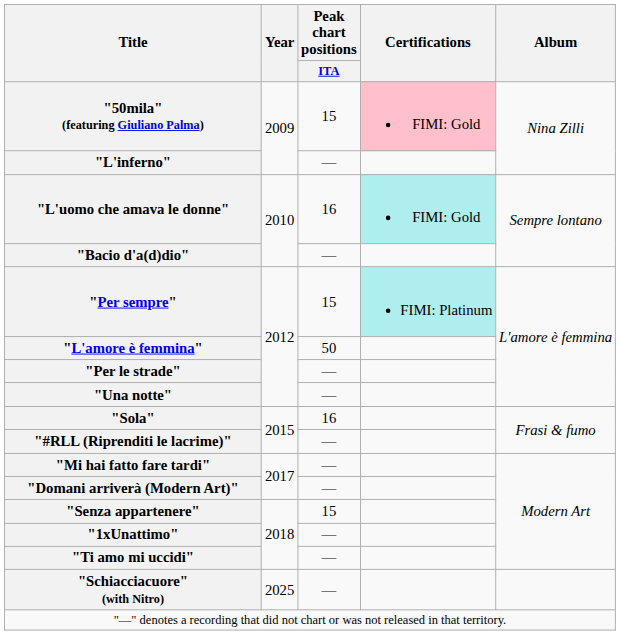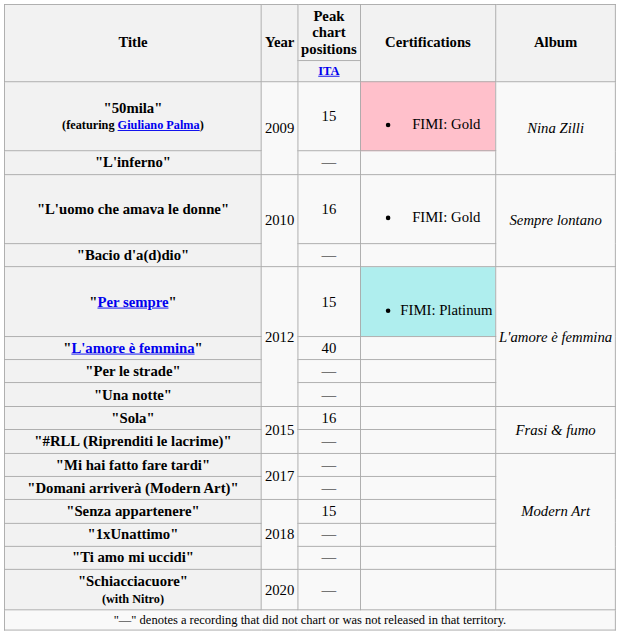"L'uomo che amava le donne" | Certifications: paleturquoise background -> no background
"L'amore è femmina" | Peak chart positions / ITA: 50 -> 40
"Schiacciacuore" (with Nitro) | Year: 2025 -> 2020
